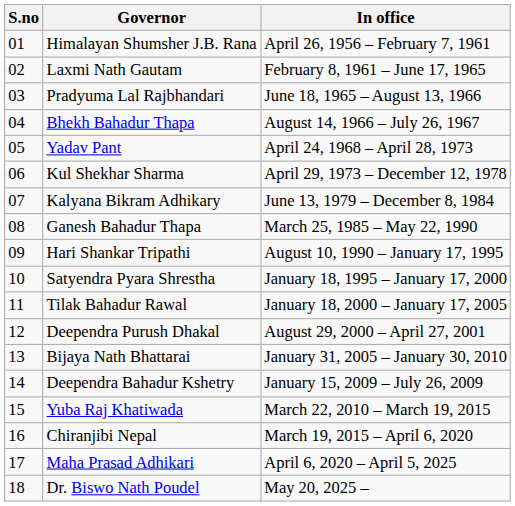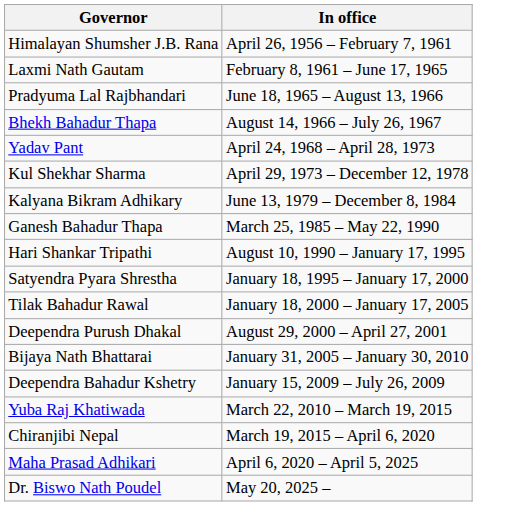- column: S.no | 01 | 02 | 03 | 04 | 05 | 06 | 07 | 08 | 09 | 10 | 11 | 12 | 13 | 14 | 15 | 16 | 17 | 18
